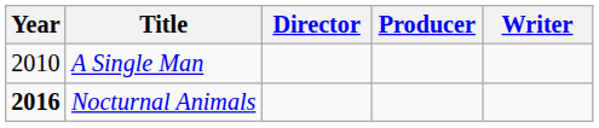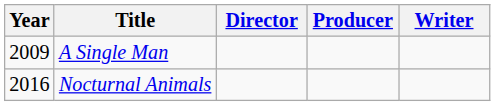A Single Man | Year: 2010 -> 2009
Nocturnal Animals | Year: bold -> normal
